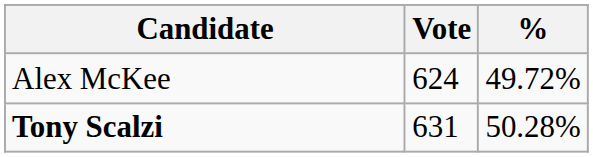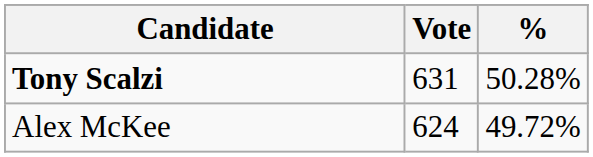rows swapped: Tony Scalzi <-> Alex McKee
